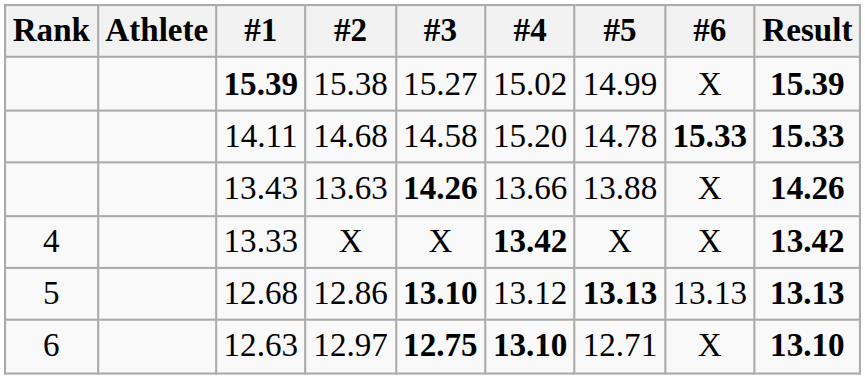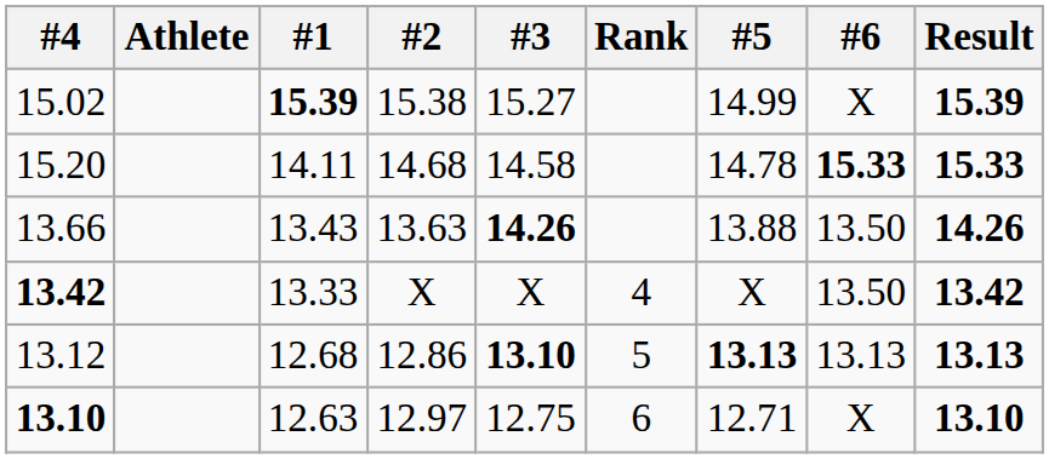columns swapped: Rank <-> #4
13.43 | #6: X -> 13.50
13.33 | #6: X -> 13.50
12.63 | #3: bold -> normal
